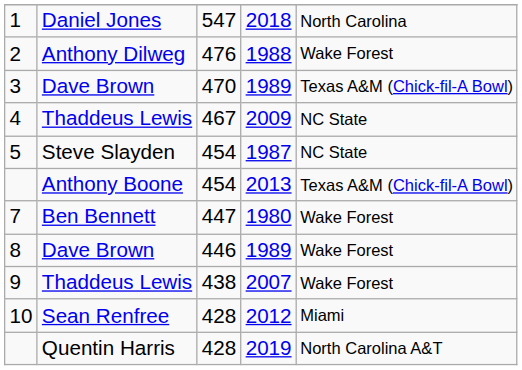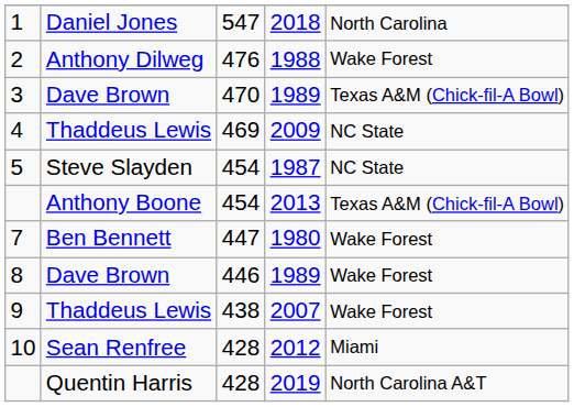4 | column 3: 467 -> 469
